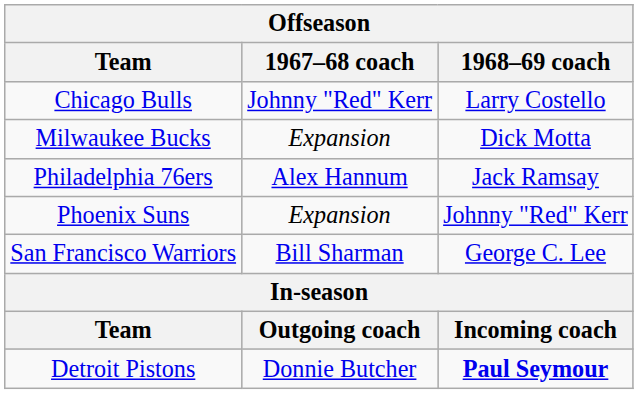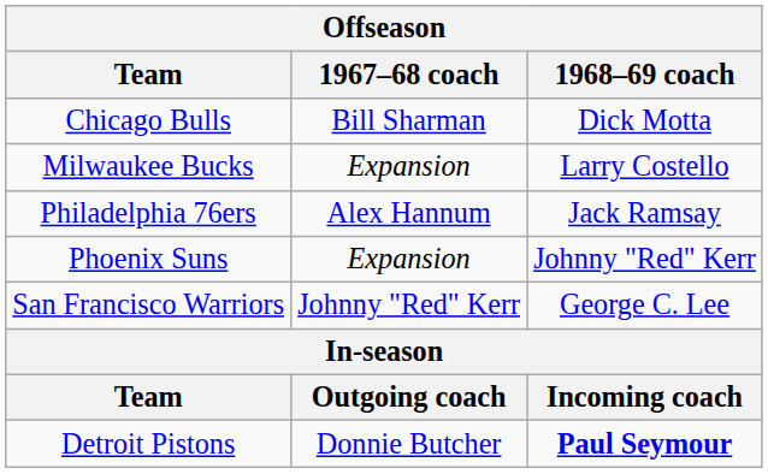Chicago Bulls | 1967–68 coach: Johnny "Red" Kerr -> Bill Sharman
Chicago Bulls | 1968–69 coach: Larry Costello -> Dick Motta
Milwaukee Bucks | 1968–69 coach: Dick Motta -> Larry Costello
San Francisco Warriors | 1967–68 coach: Bill Sharman -> Johnny "Red" Kerr
